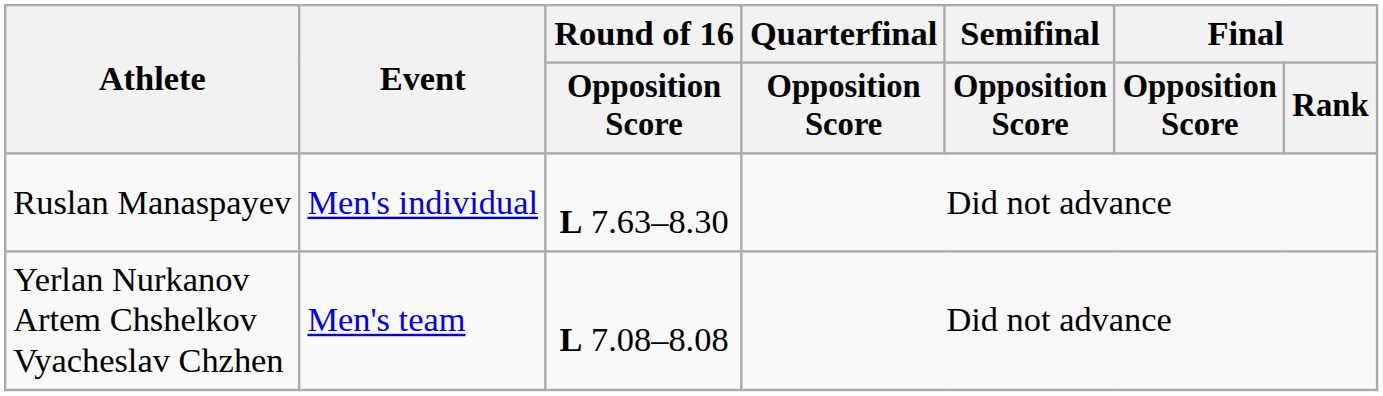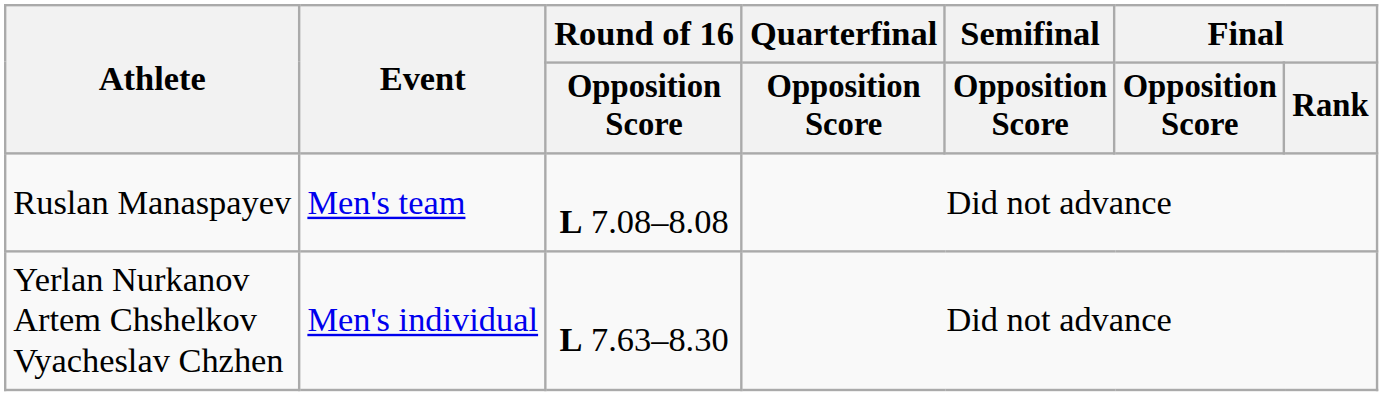Ruslan Manaspayev | Event: Men's individual -> Men's team
Ruslan Manaspayev | Round of 16 / Opposition Score: L 7.63–8.30 -> L 7.08–8.08
Yerlan Nurkanov Artem Chshelkov Vyacheslav Chzhen | Event: Men's team -> Men's individual
Yerlan Nurkanov Artem Chshelkov Vyacheslav Chzhen | Round of 16 / Opposition Score: L 7.08–8.08 -> L 7.63–8.30
